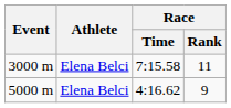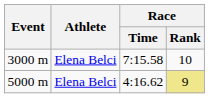3000 m | Race / Rank: 11 -> 10
5000 m | Race / Rank: no background -> khaki background
